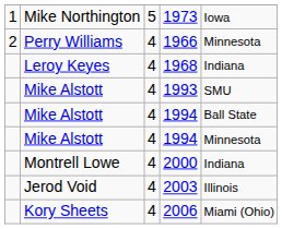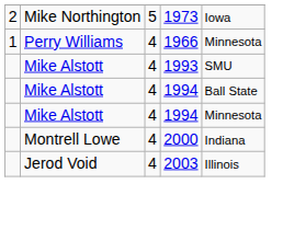1973 | column 1: 1 -> 2
1966 | column 1: 2 -> 1
- row: Leroy Keyes | 4 | 1968 | Indiana
- row: Kory Sheets | 4 | 2006 | Miami (Ohio)
